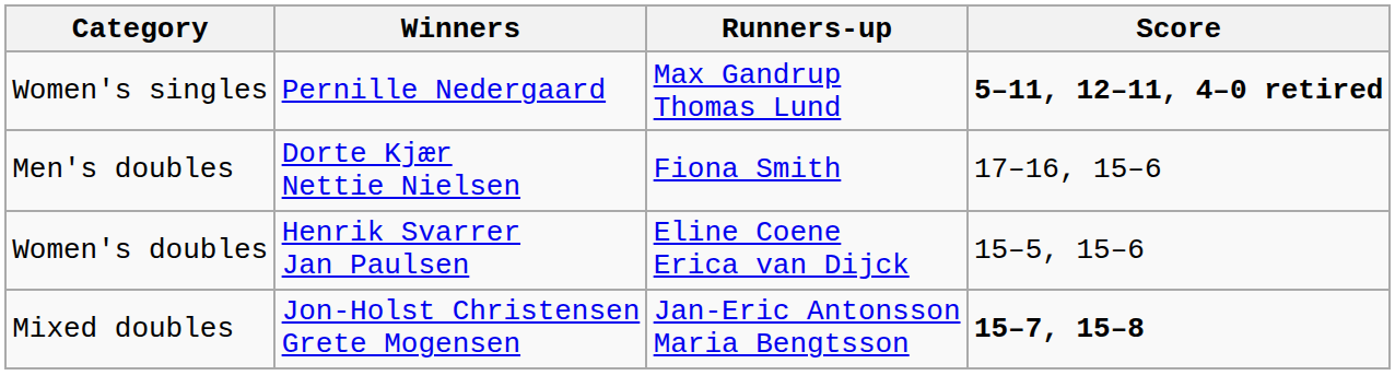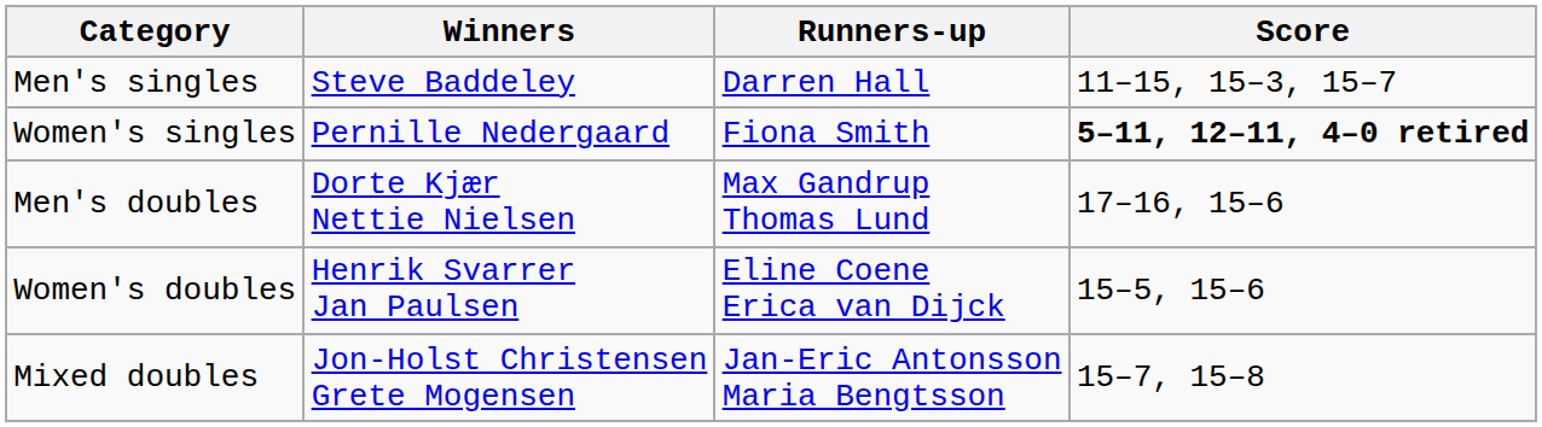+ row: Men's singles | Steve Baddeley | Darren Hall | 11–15, 15–3, 15–7
Women's singles | Runners-up: Max Gandrup Thomas Lund -> Fiona Smith
Men's doubles | Runners-up: Fiona Smith -> Max Gandrup Thomas Lund
Mixed doubles | Score: bold -> normal
